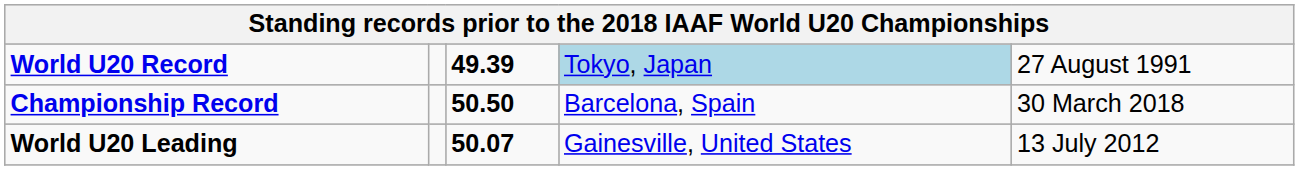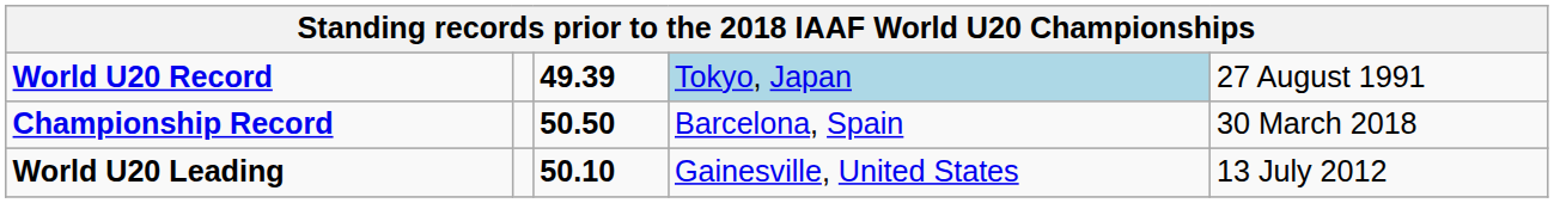World U20 Leading | column 3: 50.07 -> 50.10
